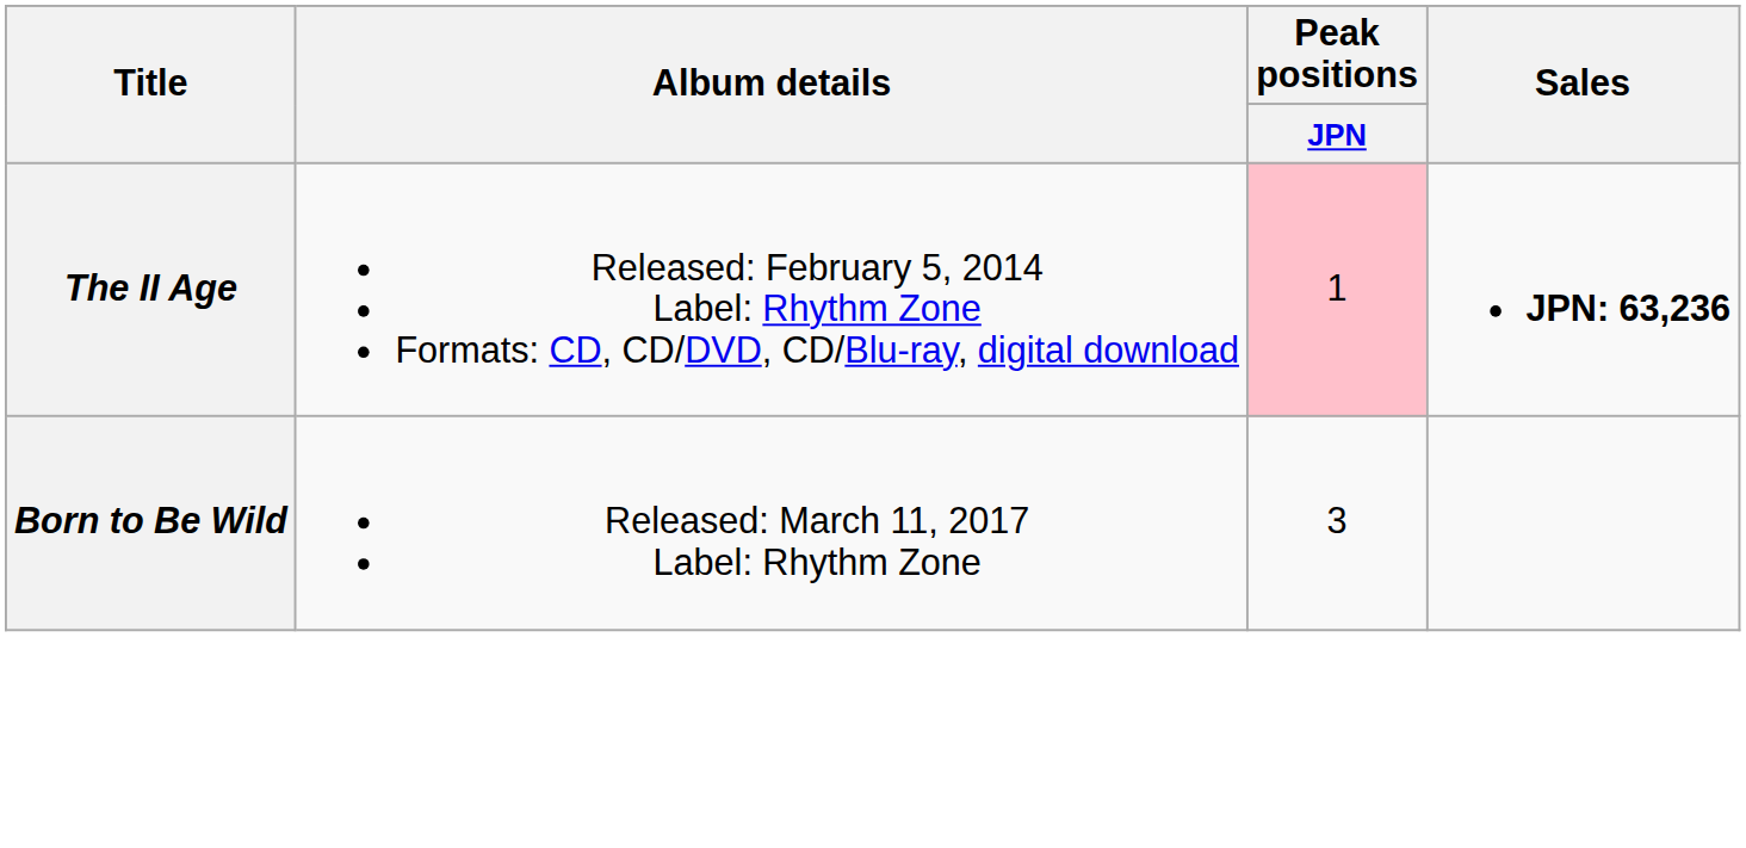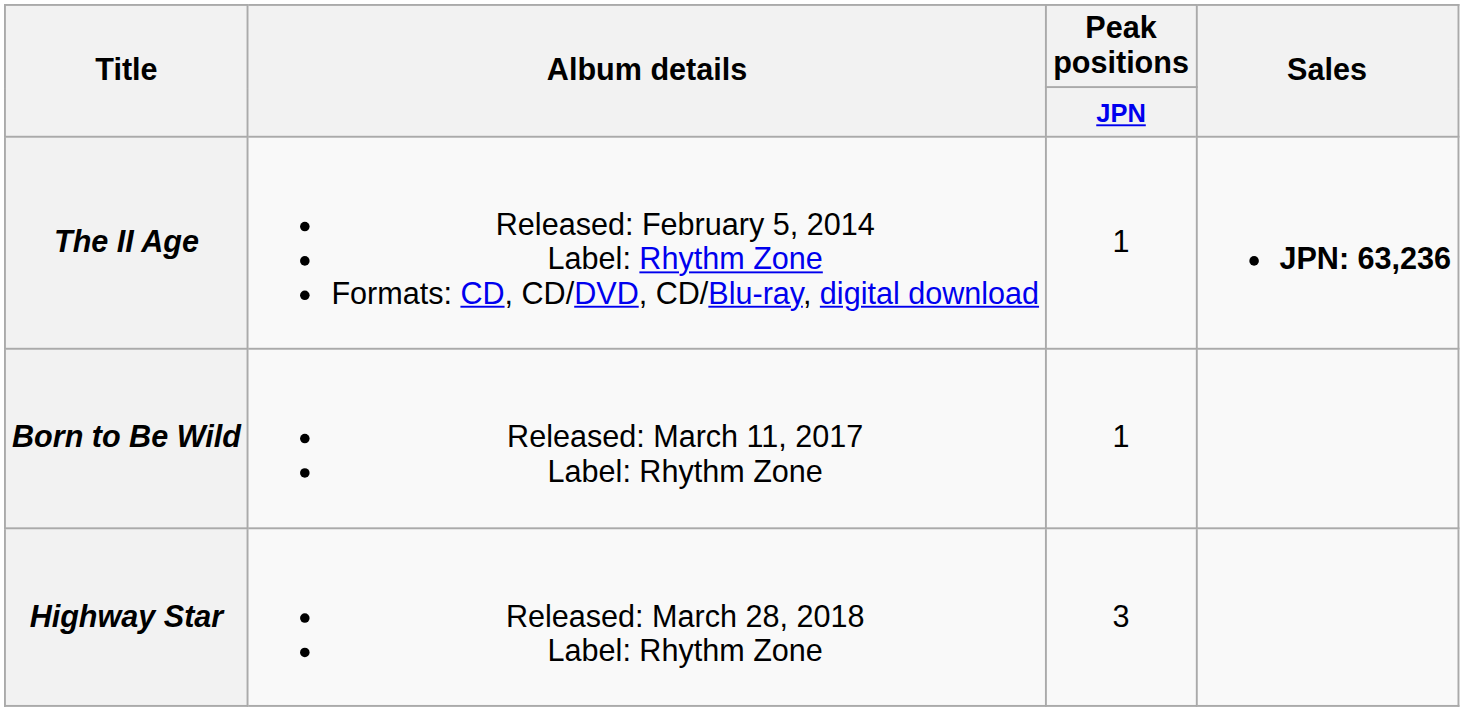The II Age | Peak positions / JPN: pink background -> no background
Born to Be Wild | Peak positions / JPN: 3 -> 1
+ row: Highway Star | Released: March 28, 2018 Label: Rhythm Zone | 3
